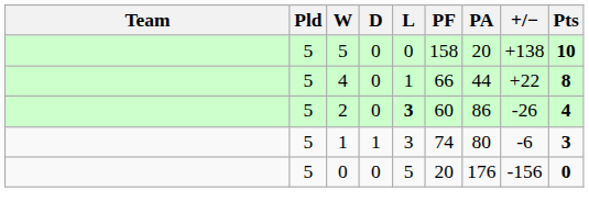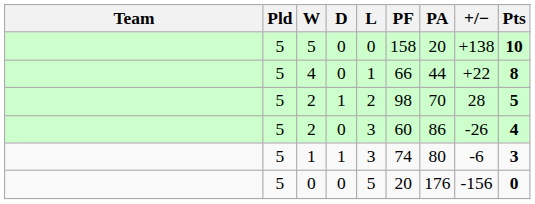+ row: 5 | 2 | 1 | 2 | 98 | 70 | 28 | 5
2 / 0 | L: bold -> normal
